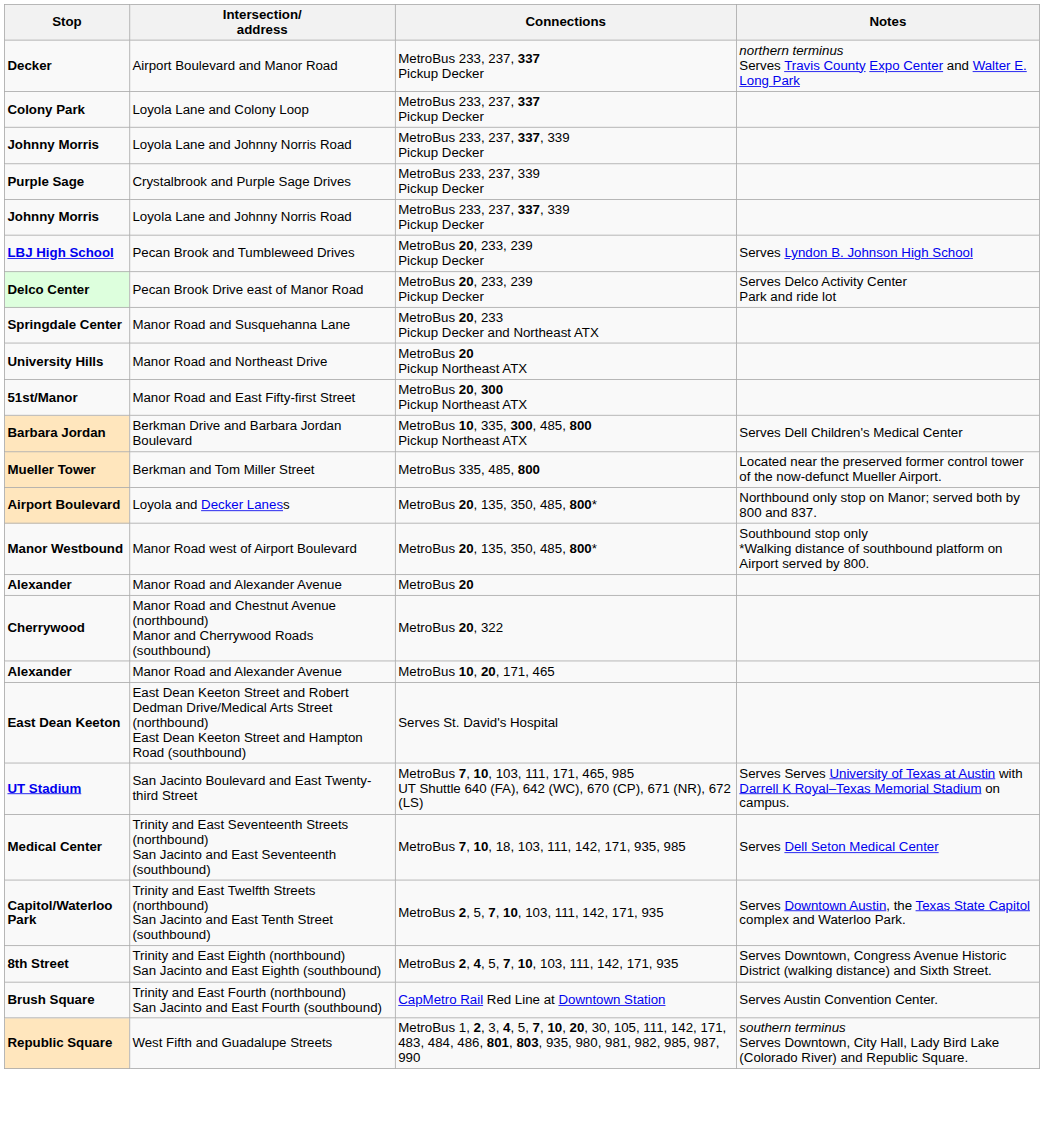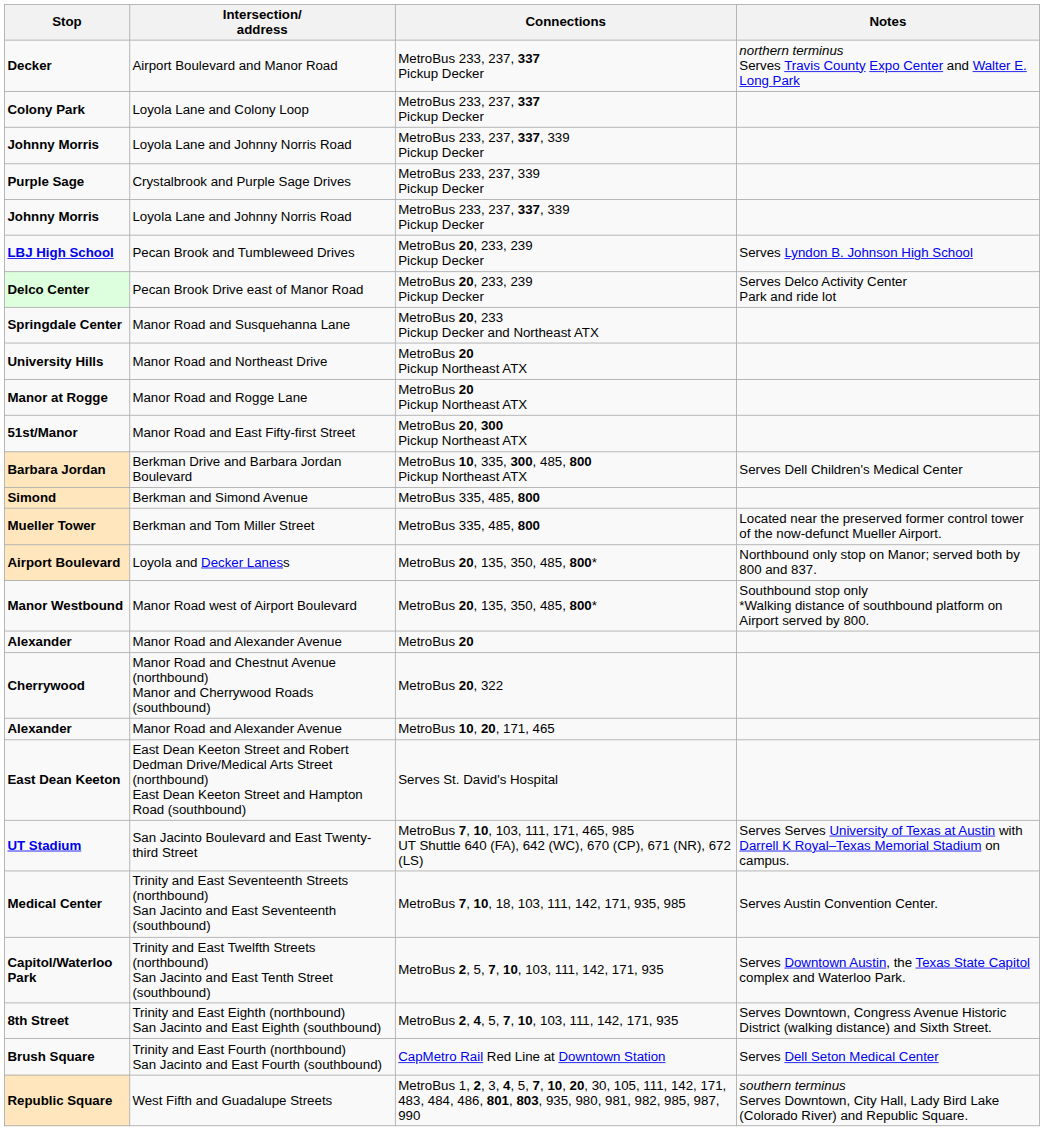+ row: Manor at Rogge | Manor Road and Rogge Lane | MetroBus 20 Pickup Northeast ATX
+ row: Simond | Berkman and Simond Avenue | MetroBus 335, 485, 800
Medical Center | Notes: Serves Dell Seton Medical Center -> Serves Austin Convention Center.
Brush Square | Notes: Serves Austin Convention Center. -> Serves Dell Seton Medical Center
